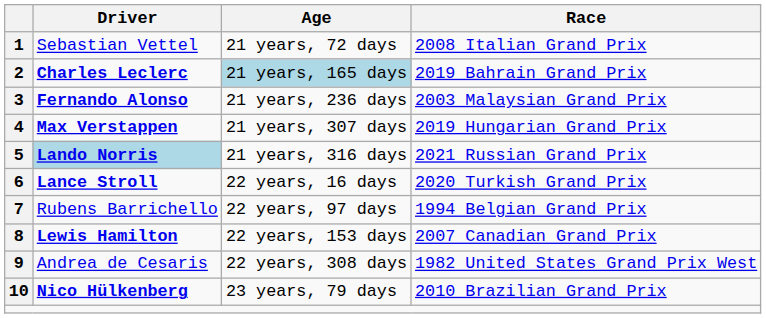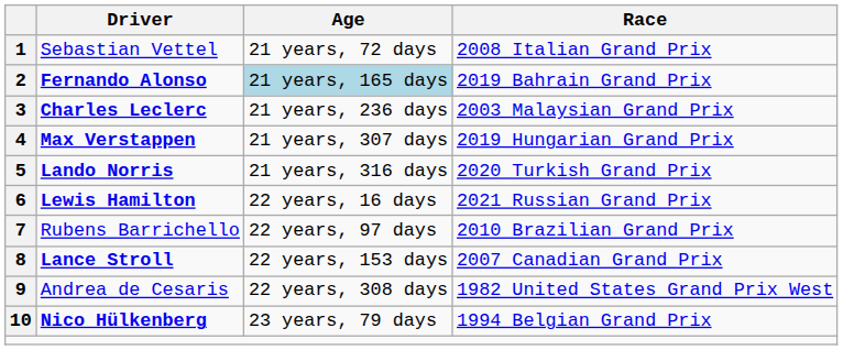2 | Driver: Charles Leclerc -> Fernando Alonso
3 | Driver: Fernando Alonso -> Charles Leclerc
5 | Driver: lightblue background -> no background
5 | Race: 2021 Russian Grand Prix -> 2020 Turkish Grand Prix
6 | Driver: Lance Stroll -> Lewis Hamilton
6 | Race: 2020 Turkish Grand Prix -> 2021 Russian Grand Prix
7 | Race: 1994 Belgian Grand Prix -> 2010 Brazilian Grand Prix
8 | Driver: Lewis Hamilton -> Lance Stroll
10 | Race: 2010 Brazilian Grand Prix -> 1994 Belgian Grand Prix
